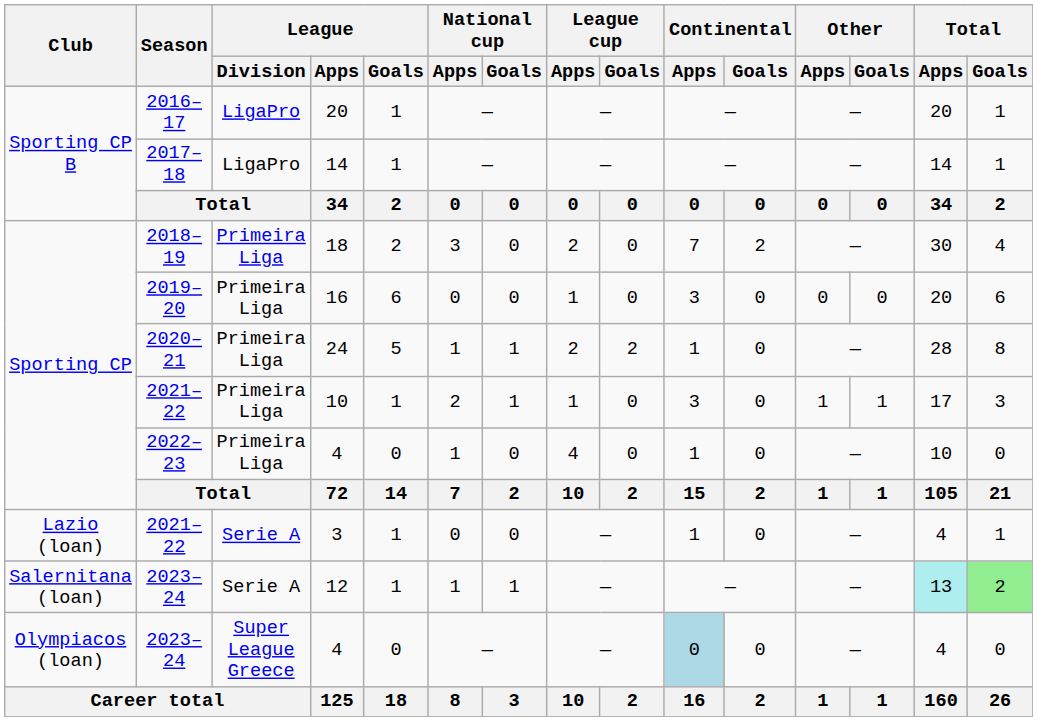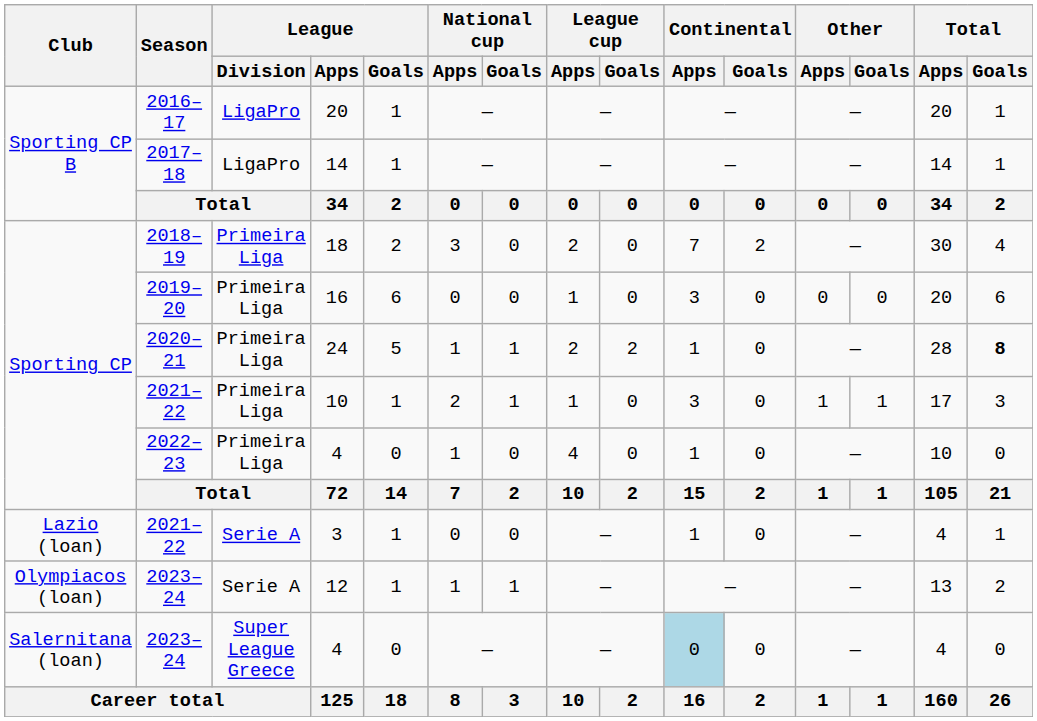24 | Total / Goals: normal -> bold
12 | Club: Salernitana (loan) -> Olympiacos (loan)
12 | Total / Apps: paleturquoise background -> no background
12 | Total / Goals: lightgreen background -> no background
2023–24 / 4 | Club: Olympiacos (loan) -> Salernitana (loan)
